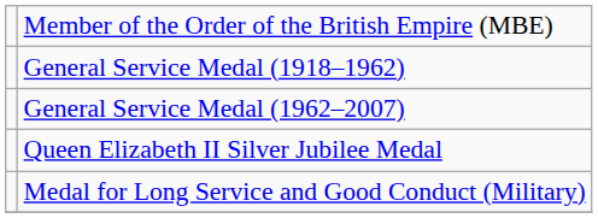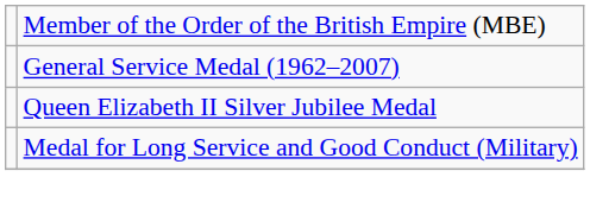- row: General Service Medal (1918–1962)
